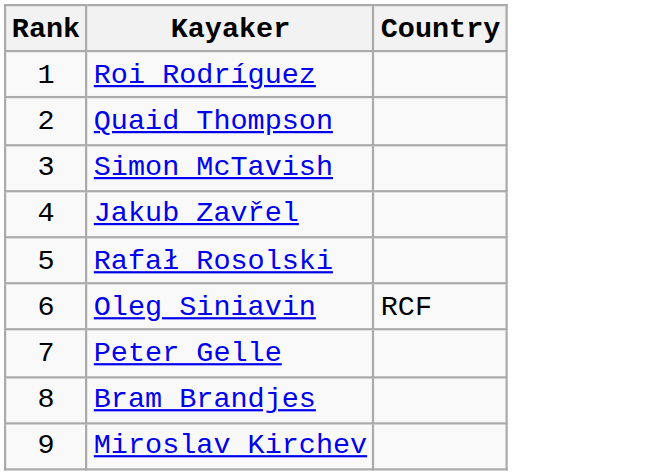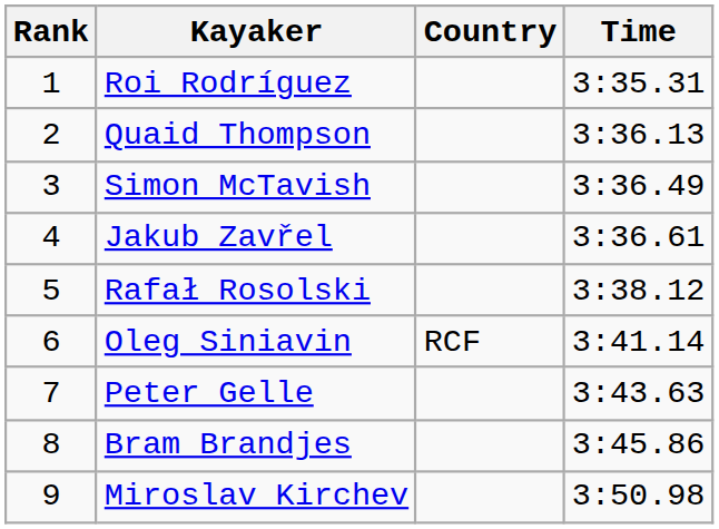+ column: Time | 3:35.31 | 3:36.13 | 3:36.49 | 3:36.61 | 3:38.12 | 3:41.14 | 3:43.63 | 3:45.86 | 3:50.98
